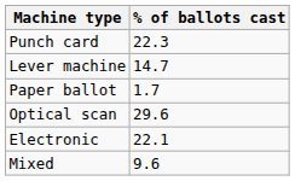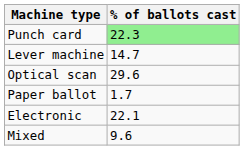Punch card | % of ballots cast: no background -> lightgreen background
rows swapped: Paper ballot <-> Optical scan
